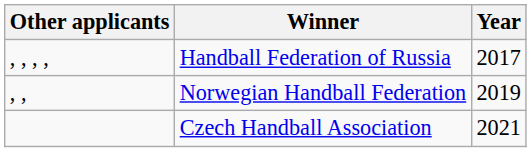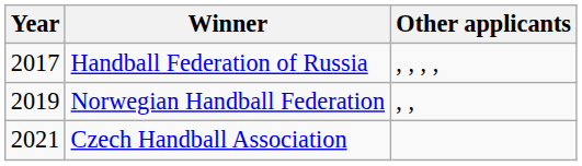columns swapped: Year <-> Other applicants
